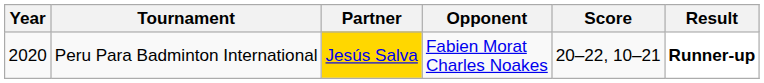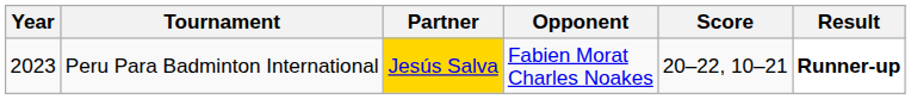Peru Para Badminton International | Year: 2020 -> 2023
